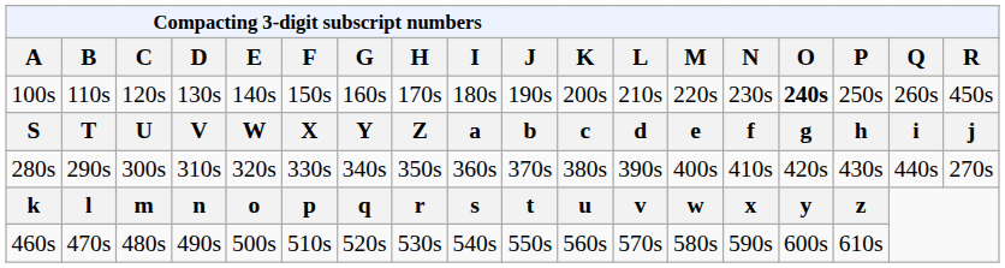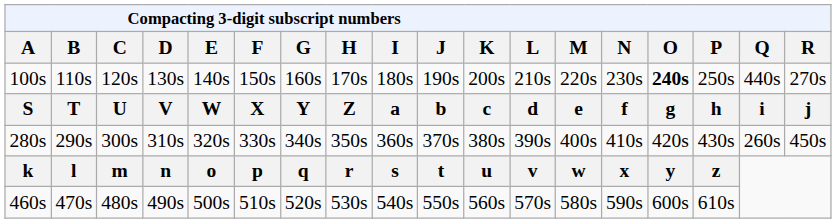100s | Q: 260s -> 440s
100s | R: 450s -> 270s
280s | Q: 440s -> 260s
280s | R: 270s -> 450s
